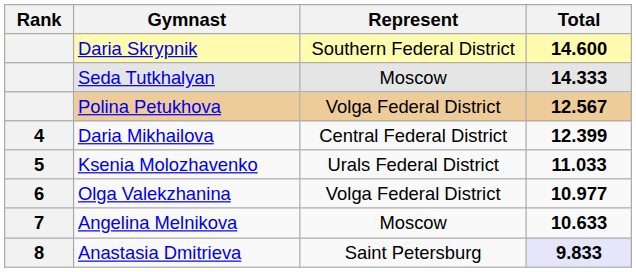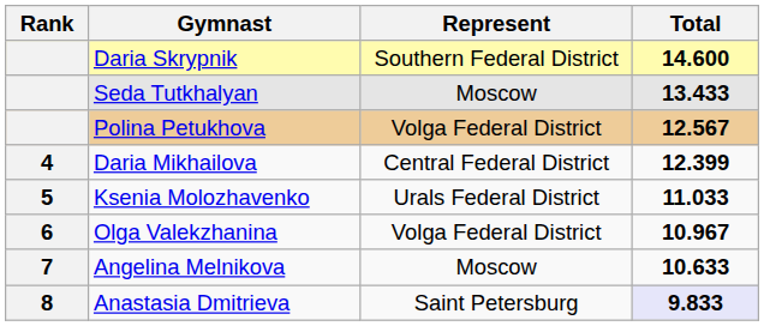Seda Tutkhalyan | Total: 14.333 -> 13.433
Olga Valekzhanina | Total: 10.977 -> 10.967
